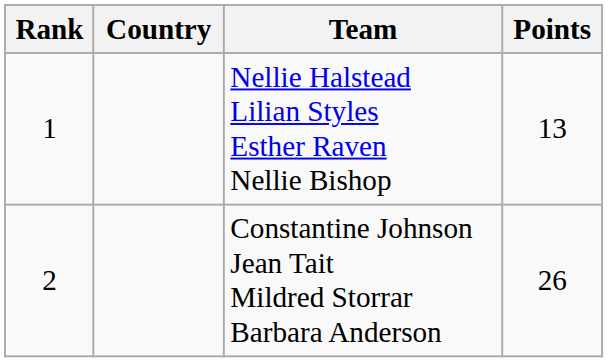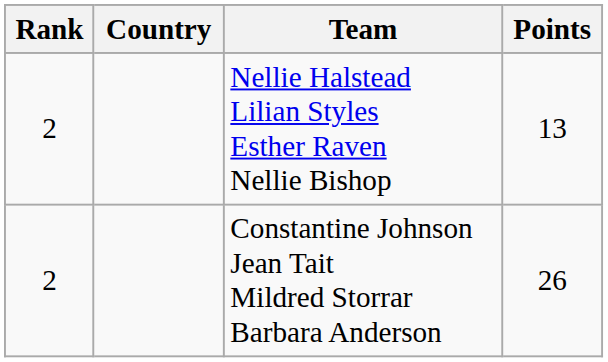Nellie Halstead Lilian Styles Esther Raven Nellie Bishop | Rank: 1 -> 2
